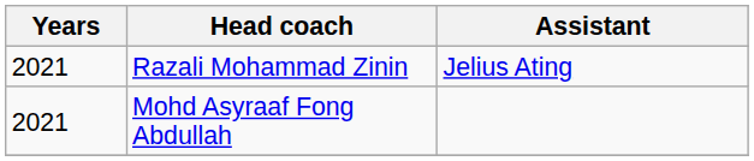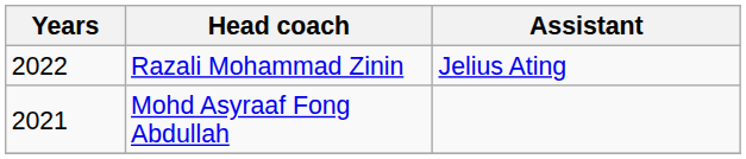Razali Mohammad Zinin | Years: 2021 -> 2022
